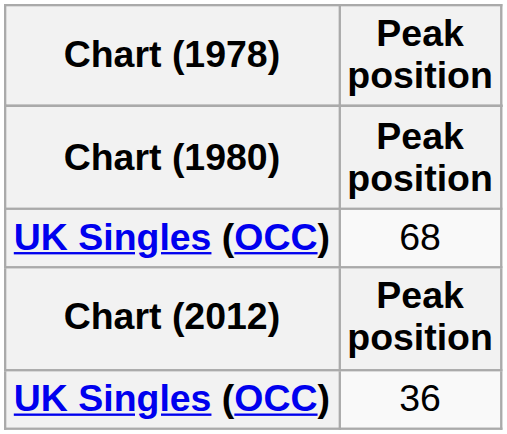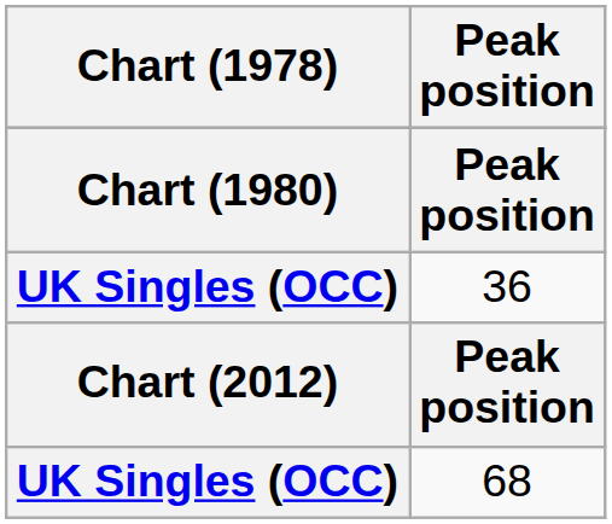rows swapped: 36 <-> 68
